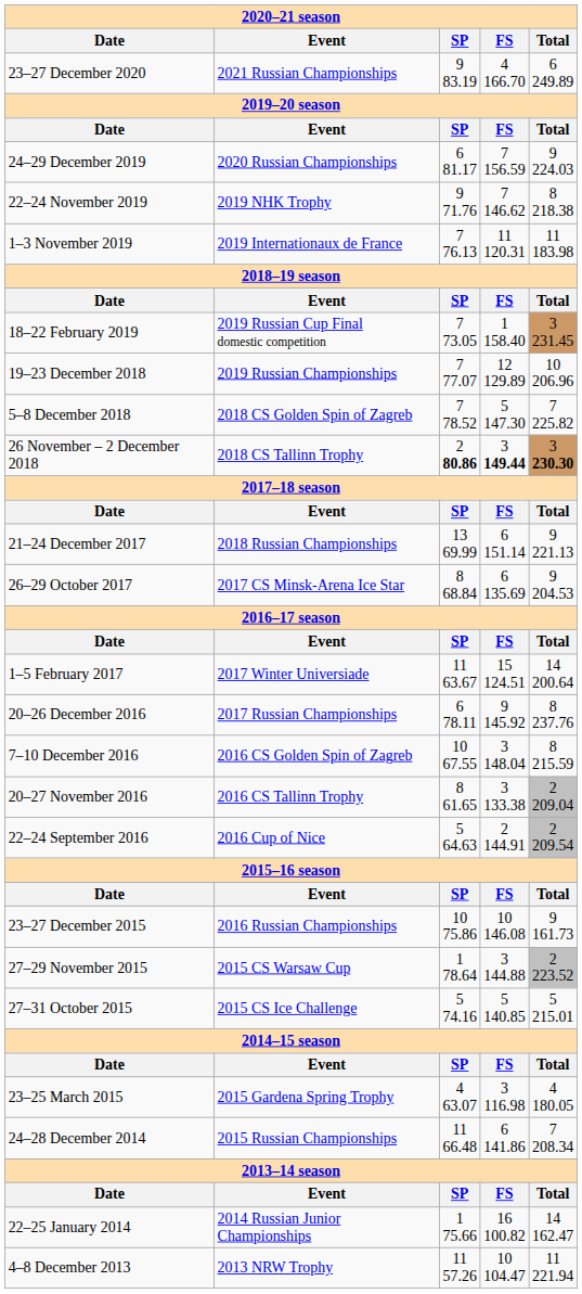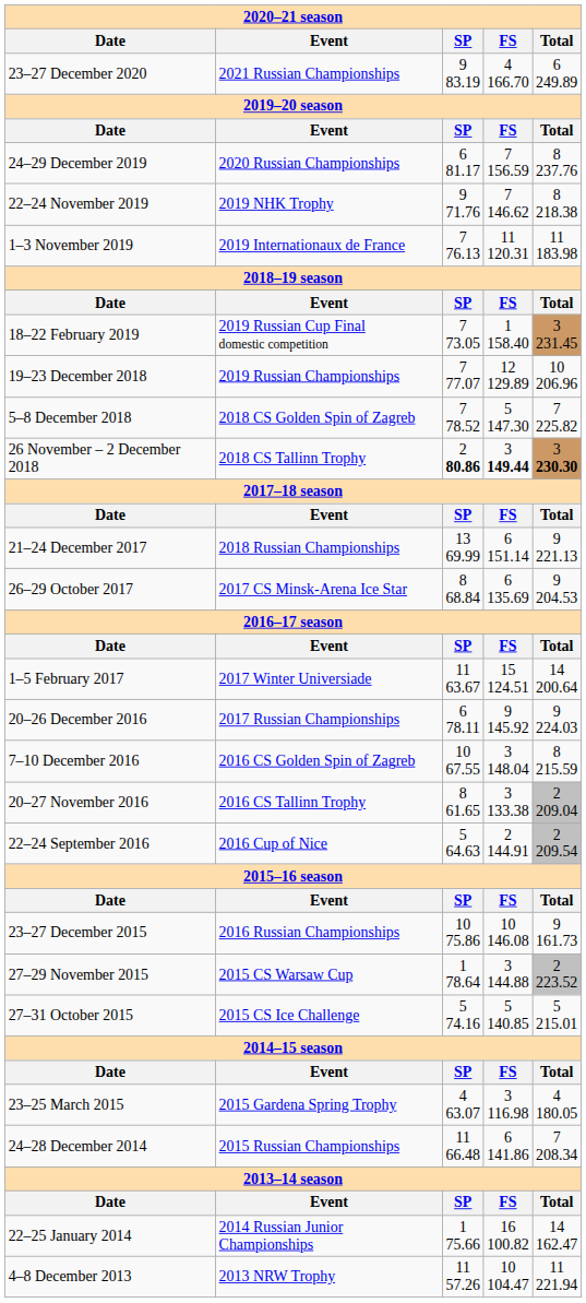24–29 December 2019 | column 5: 9 224.03 -> 8 237.76
20–26 December 2016 | column 5: 8 237.76 -> 9 224.03
